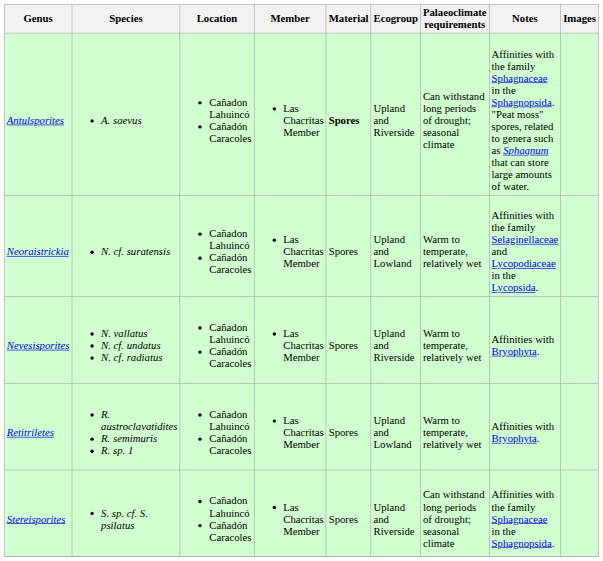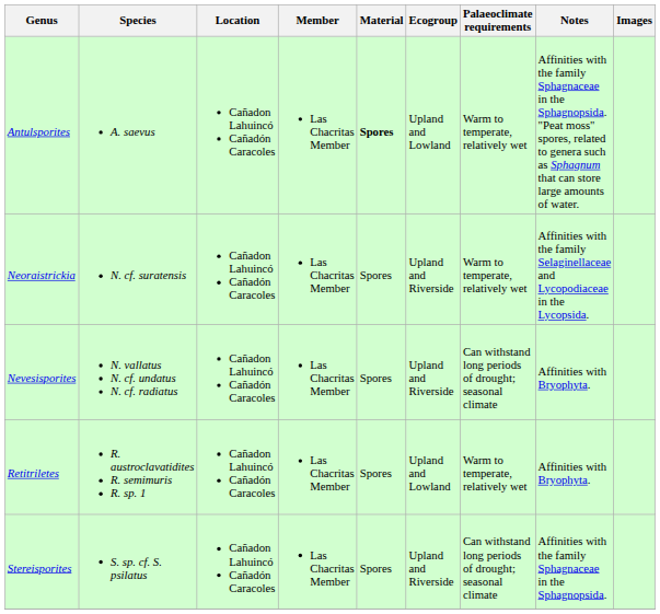Antulsporites | Ecogroup: Upland and Riverside -> Upland and Lowland
Antulsporites | Palaeoclimate requirements: Can withstand long periods of drought; seasonal climate -> Warm to temperate, relatively wet
Neoraistrickia | Ecogroup: Upland and Lowland -> Upland and Riverside
Nevesisporites | Palaeoclimate requirements: Warm to temperate, relatively wet -> Can withstand long periods of drought; seasonal climate
